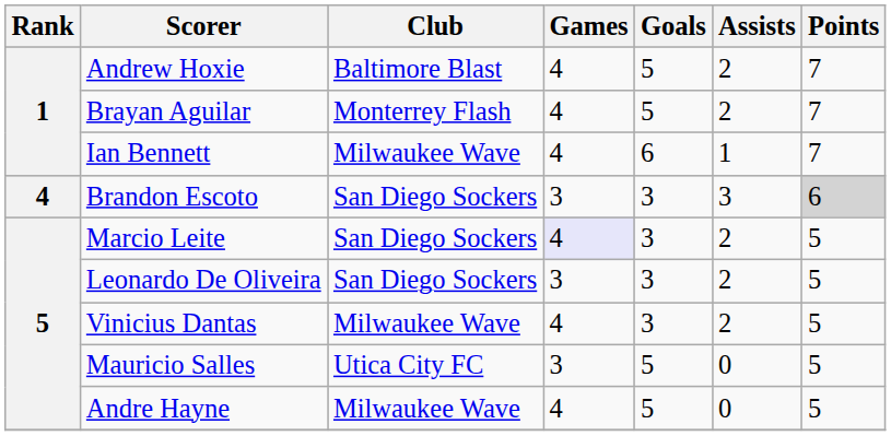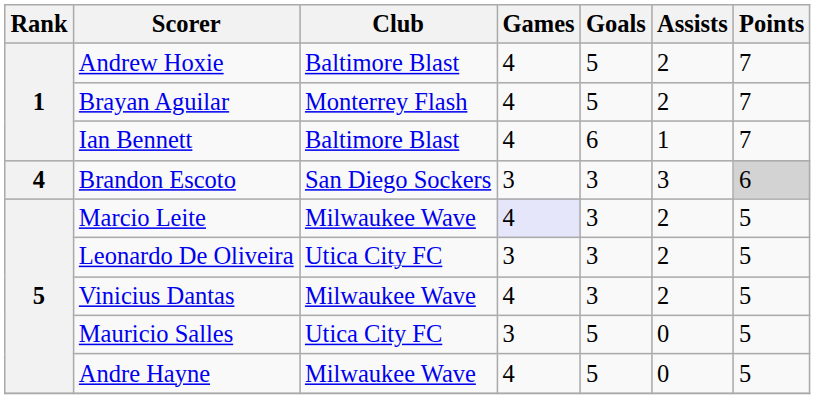Ian Bennett | Club: Milwaukee Wave -> Baltimore Blast
Marcio Leite | Club: San Diego Sockers -> Milwaukee Wave
Leonardo De Oliveira | Club: San Diego Sockers -> Utica City FC
